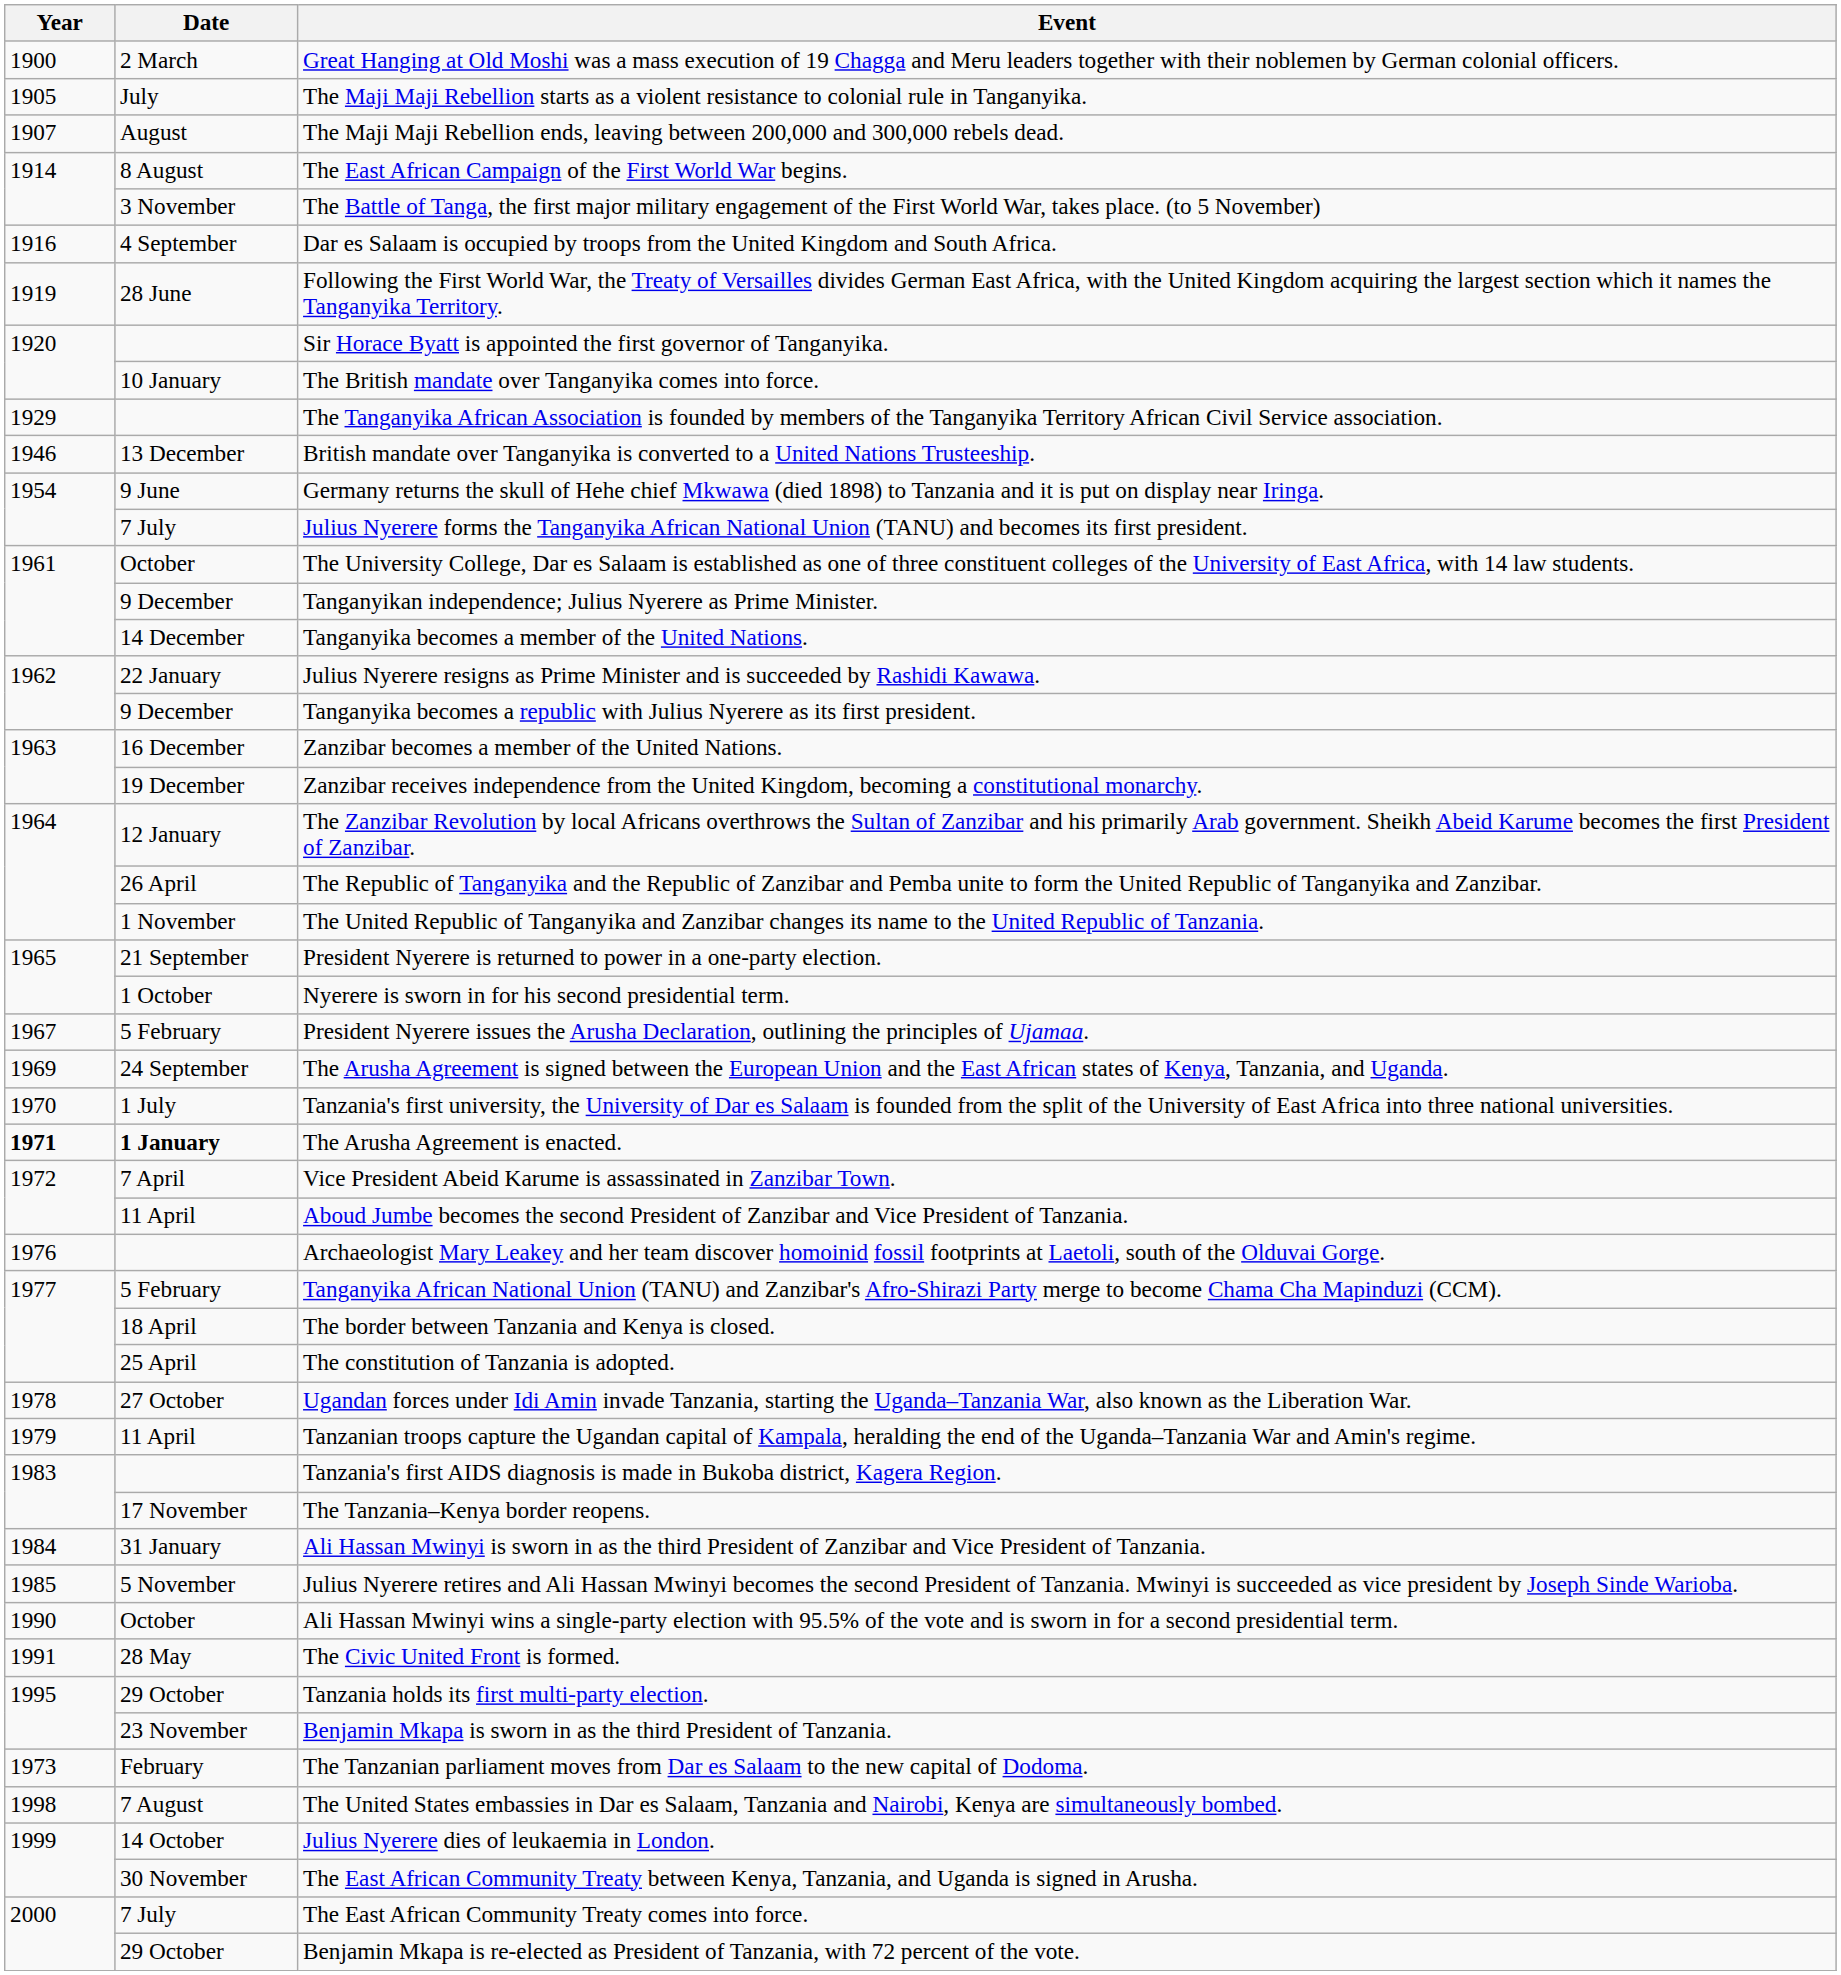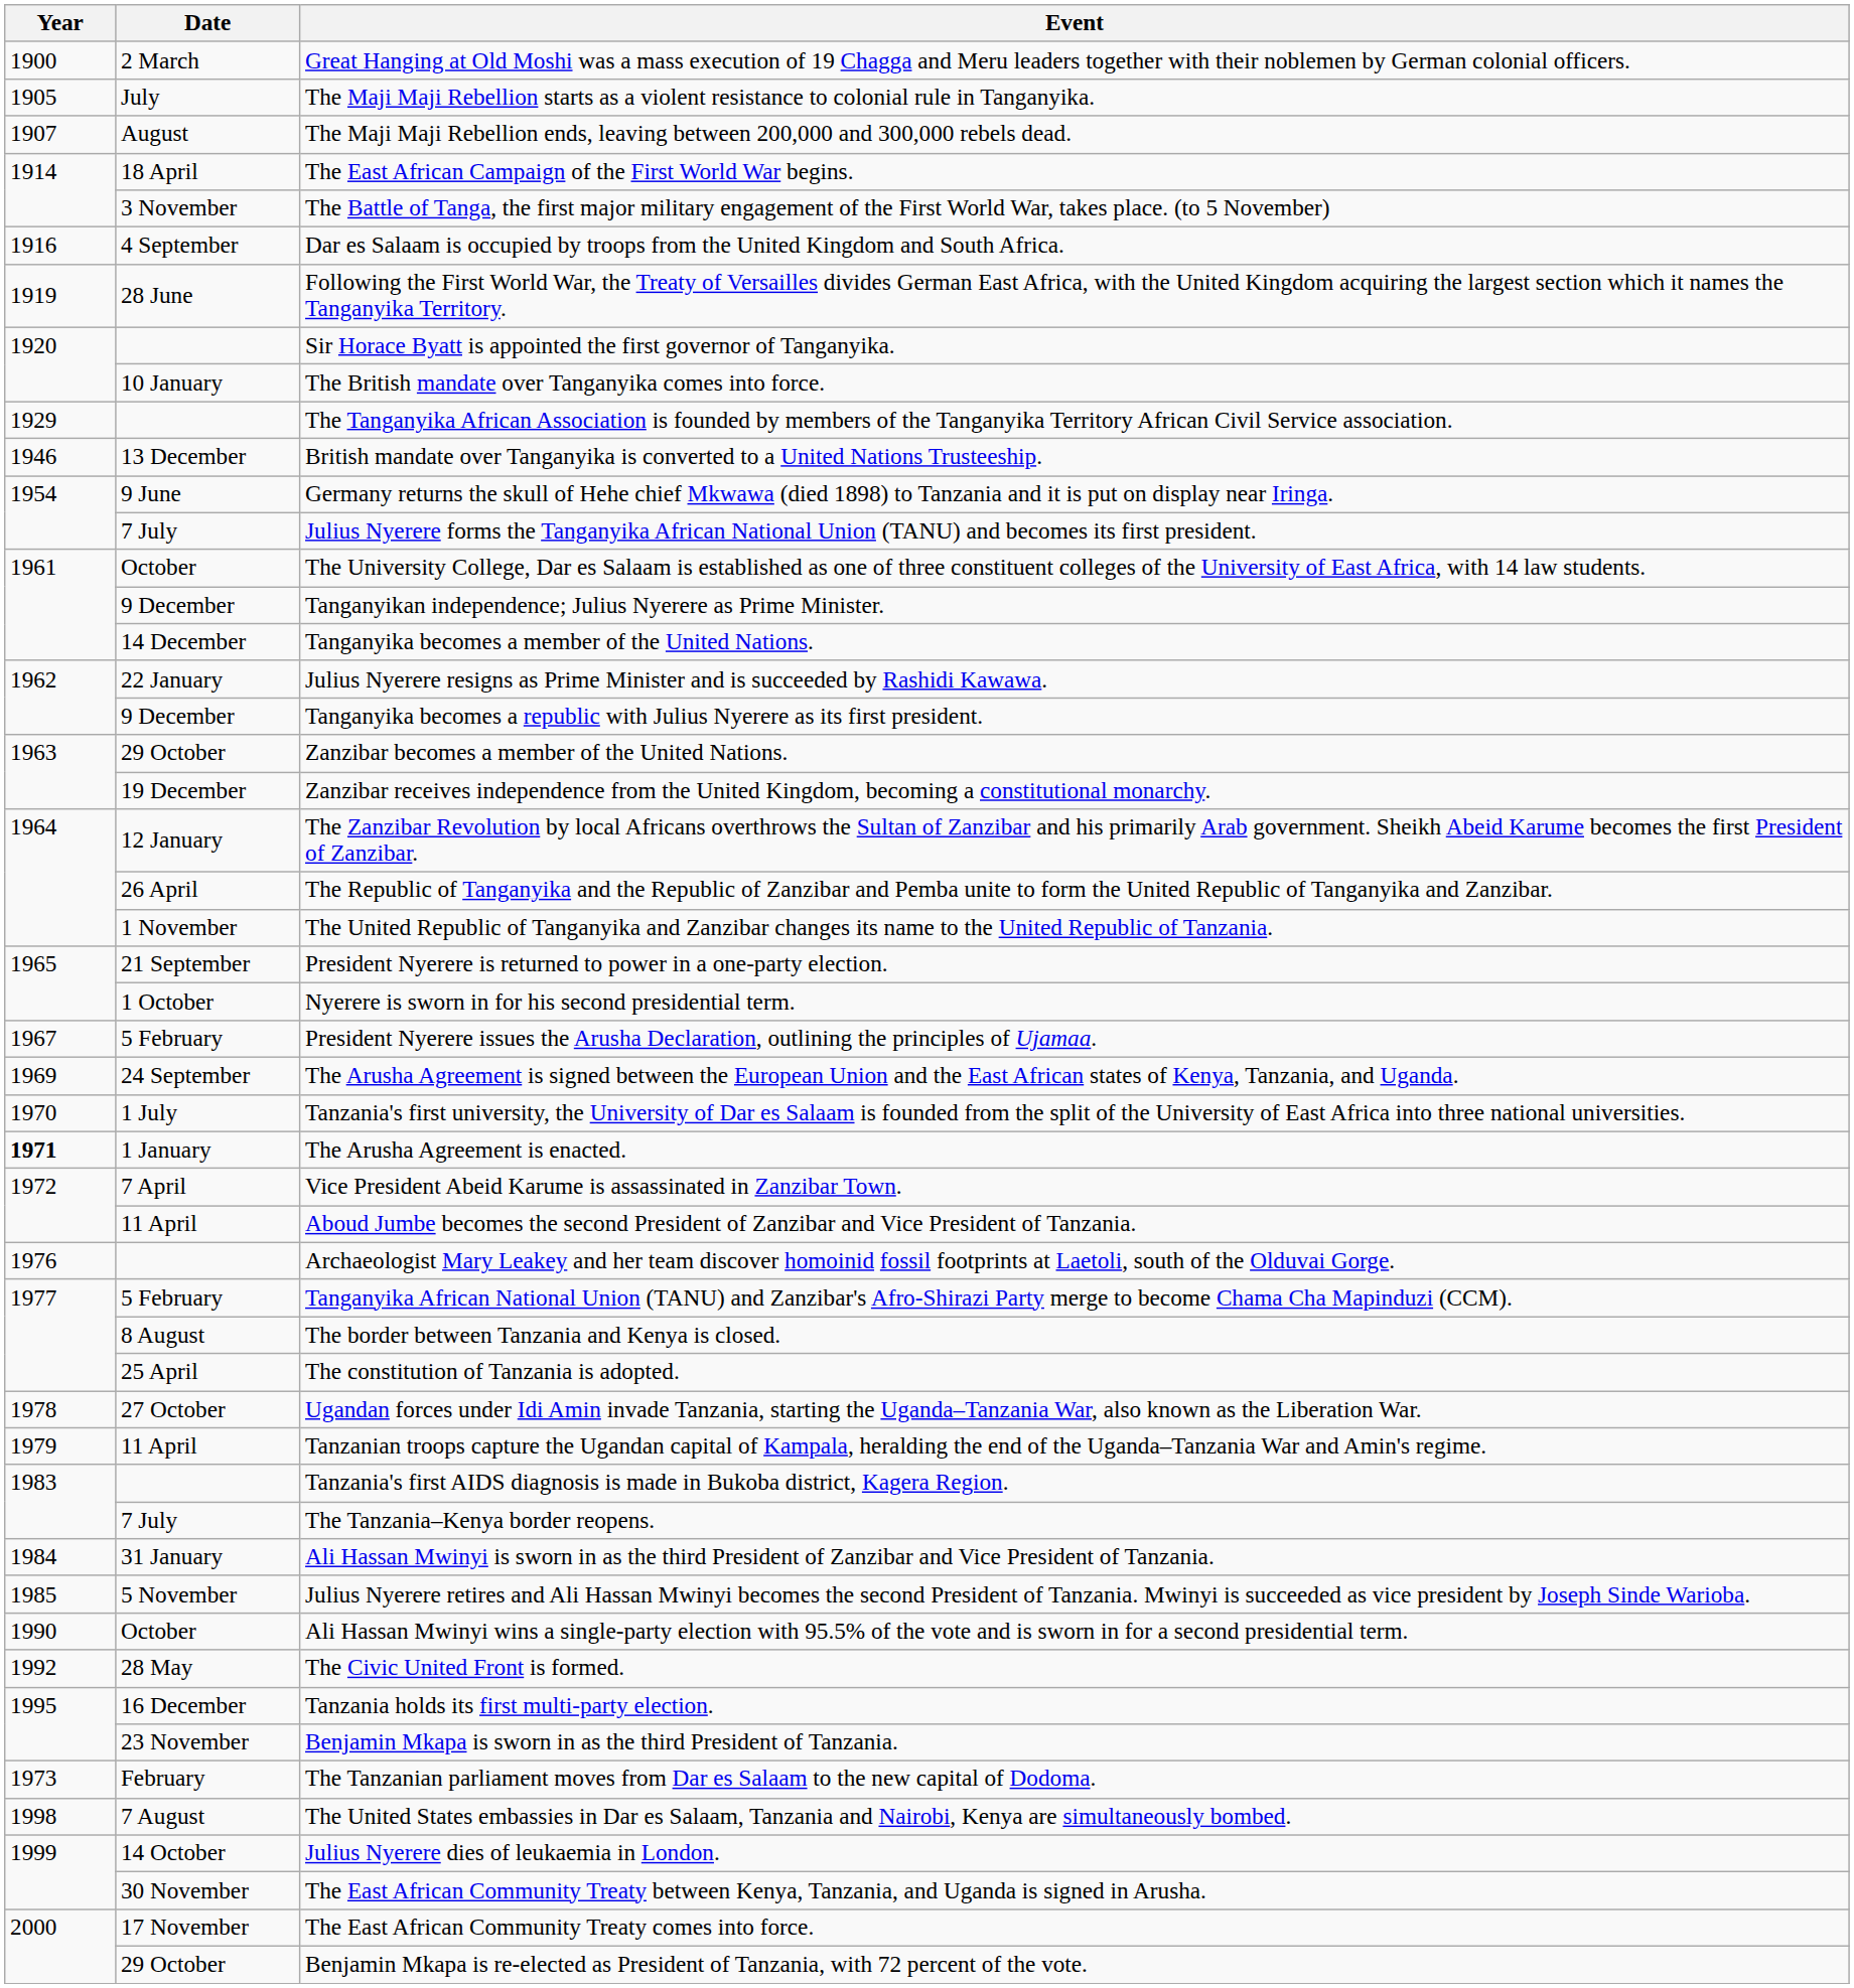The East African Campaign of the First World War begins. | Date: 8 August -> 18 April
Zanzibar becomes a member of the United Nations. | Date: 16 December -> 29 October
The Arusha Agreement is enacted. | Date: bold -> normal
The border between Tanzania and Kenya is closed. | Date: 18 April -> 8 August
The Tanzania–Kenya border reopens. | Date: 17 November -> 7 July
The Civic United Front is formed. | Year: 1991 -> 1992
Tanzania holds its first multi-party election. | Date: 29 October -> 16 December
The East African Community Treaty comes into force. | Date: 7 July -> 17 November
